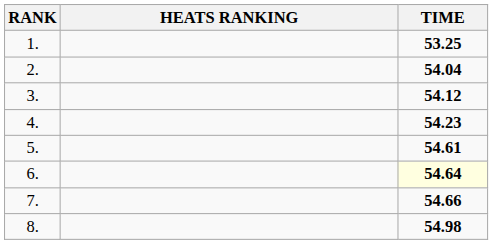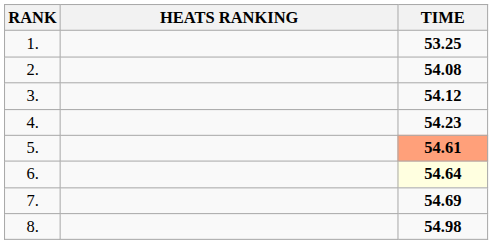2. | TIME: 54.04 -> 54.08
5. | TIME: no background -> lightsalmon background
7. | TIME: 54.66 -> 54.69
